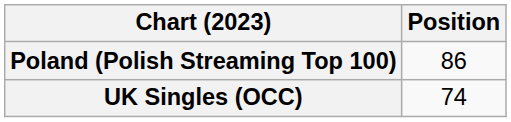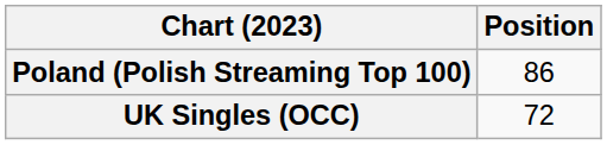UK Singles (OCC) | Position: 74 -> 72
